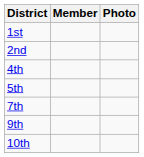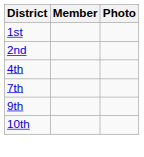- row: 5th
